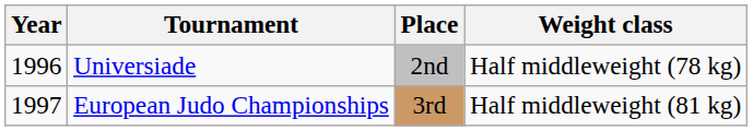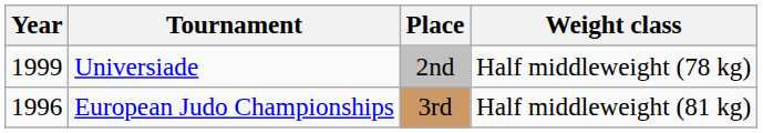Universiade | Year: 1996 -> 1999
European Judo Championships | Year: 1997 -> 1996
